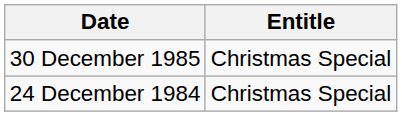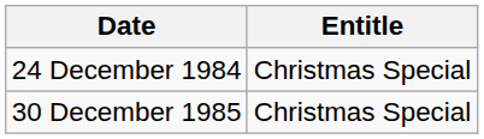rows swapped: 24 December 1984 <-> 30 December 1985
